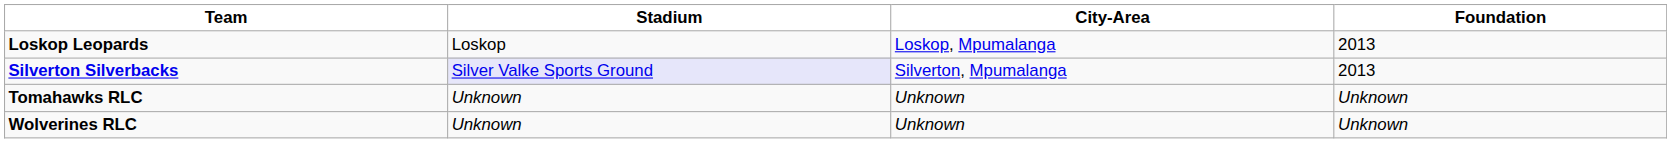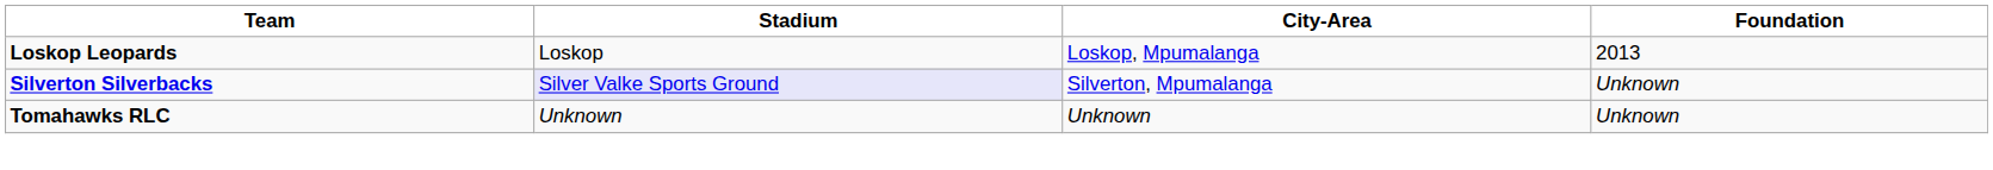Silverton Silverbacks | Foundation: 2013 -> Unknown
- row: Wolverines RLC | Unknown | Unknown | Unknown
